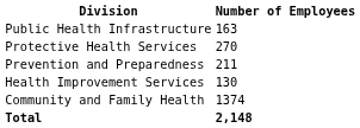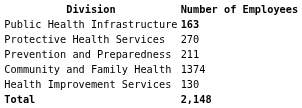Public Health Infrastructure | Number of Employees: normal -> bold
rows swapped: Health Improvement Services <-> Community and Family Health
